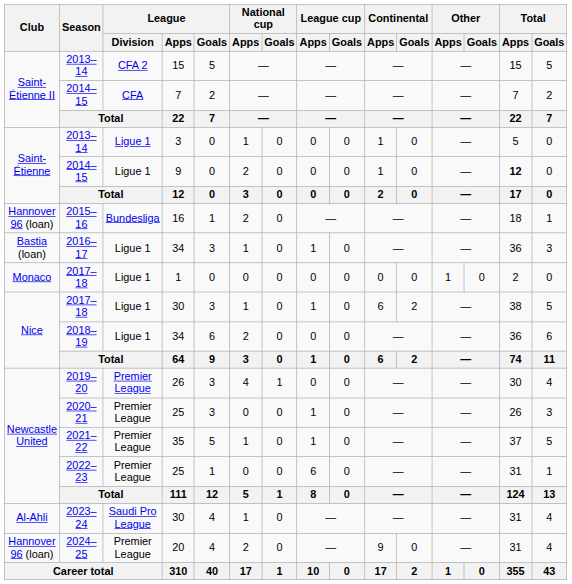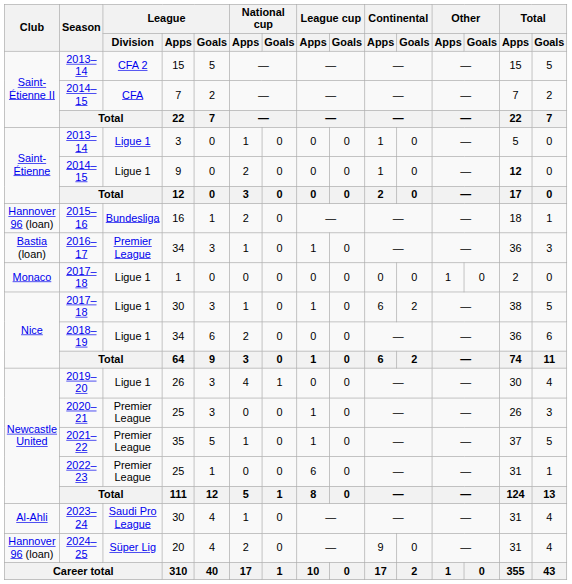2016–17 | League / Division: Ligue 1 -> Premier League
2019–20 | League / Division: Premier League -> Ligue 1
2024–25 | League / Division: Premier League -> Süper Lig
